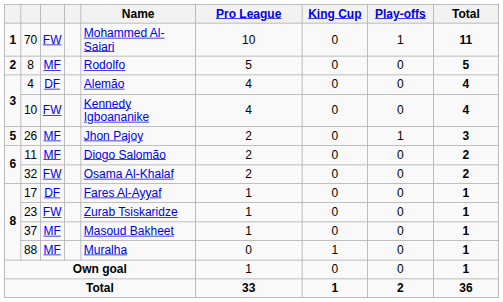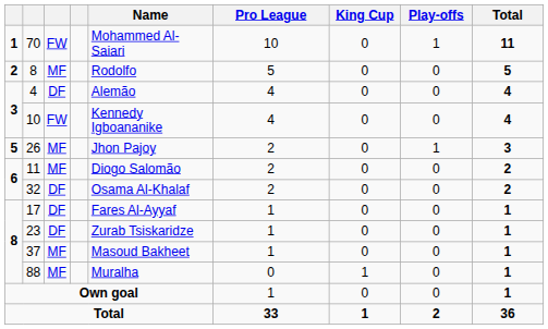32 | column 3: FW -> DF
23 | column 3: FW -> DF
